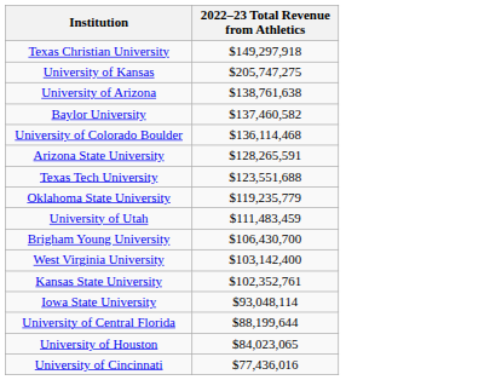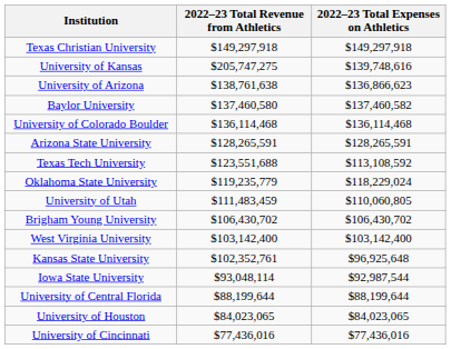+ column: 2022–23 Total Expenses on Athletics | $149,297,918 | $139,748,616 | $136,866,623 | $137,460,582 | $136,114,468 | $128,265,591 | $113,108,592 | $118,229,024 | $110,060,805 | $106,430,702 | $103,142,400 | $96,925,648 | $92,987,544 | $88,199,644 | $84,023,065 | $77,436,016
Baylor University | 2022–23 Total Revenue from Athletics: $137,460,582 -> $137,460,580
Brigham Young University | 2022–23 Total Revenue from Athletics: $106,430,700 -> $106,430,702
